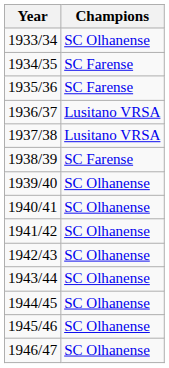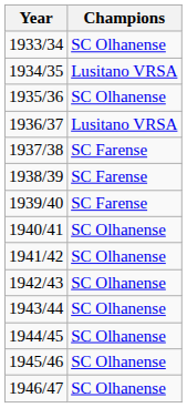1934/35 | Champions: SC Farense -> Lusitano VRSA
1935/36 | Champions: SC Farense -> SC Olhanense
1937/38 | Champions: Lusitano VRSA -> SC Farense
1939/40 | Champions: SC Olhanense -> SC Farense
